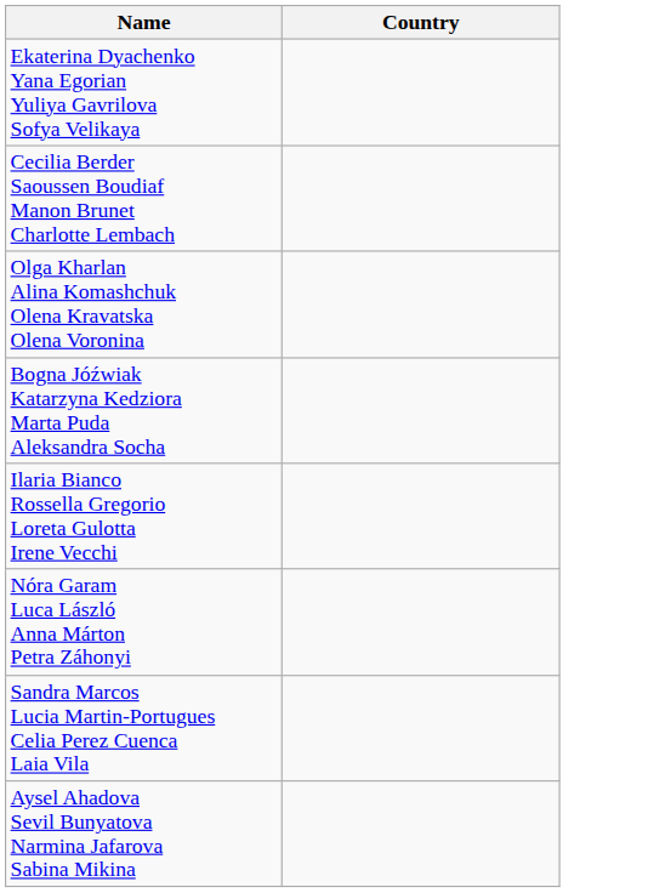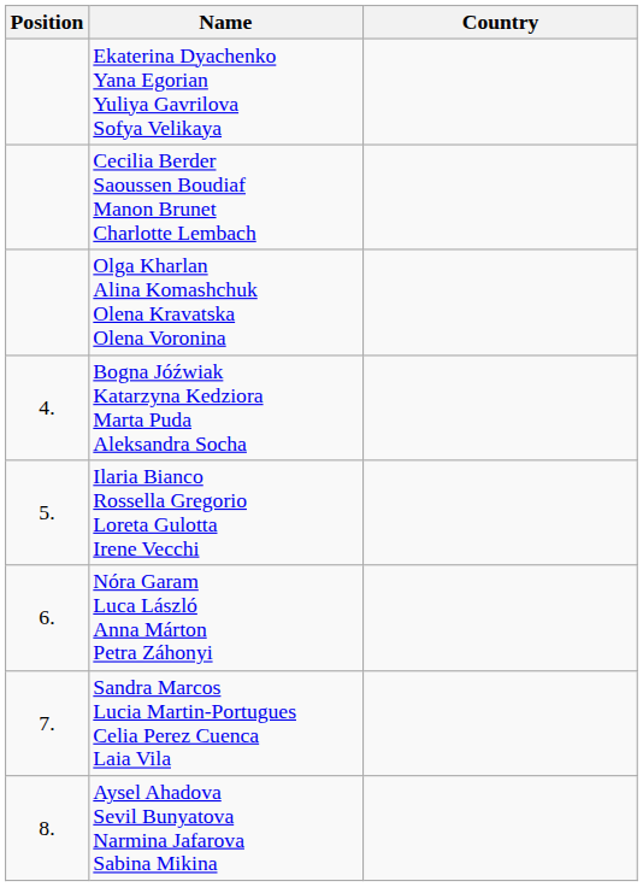+ column: Position | 4. | 5. | 6. | 7. | 8.
